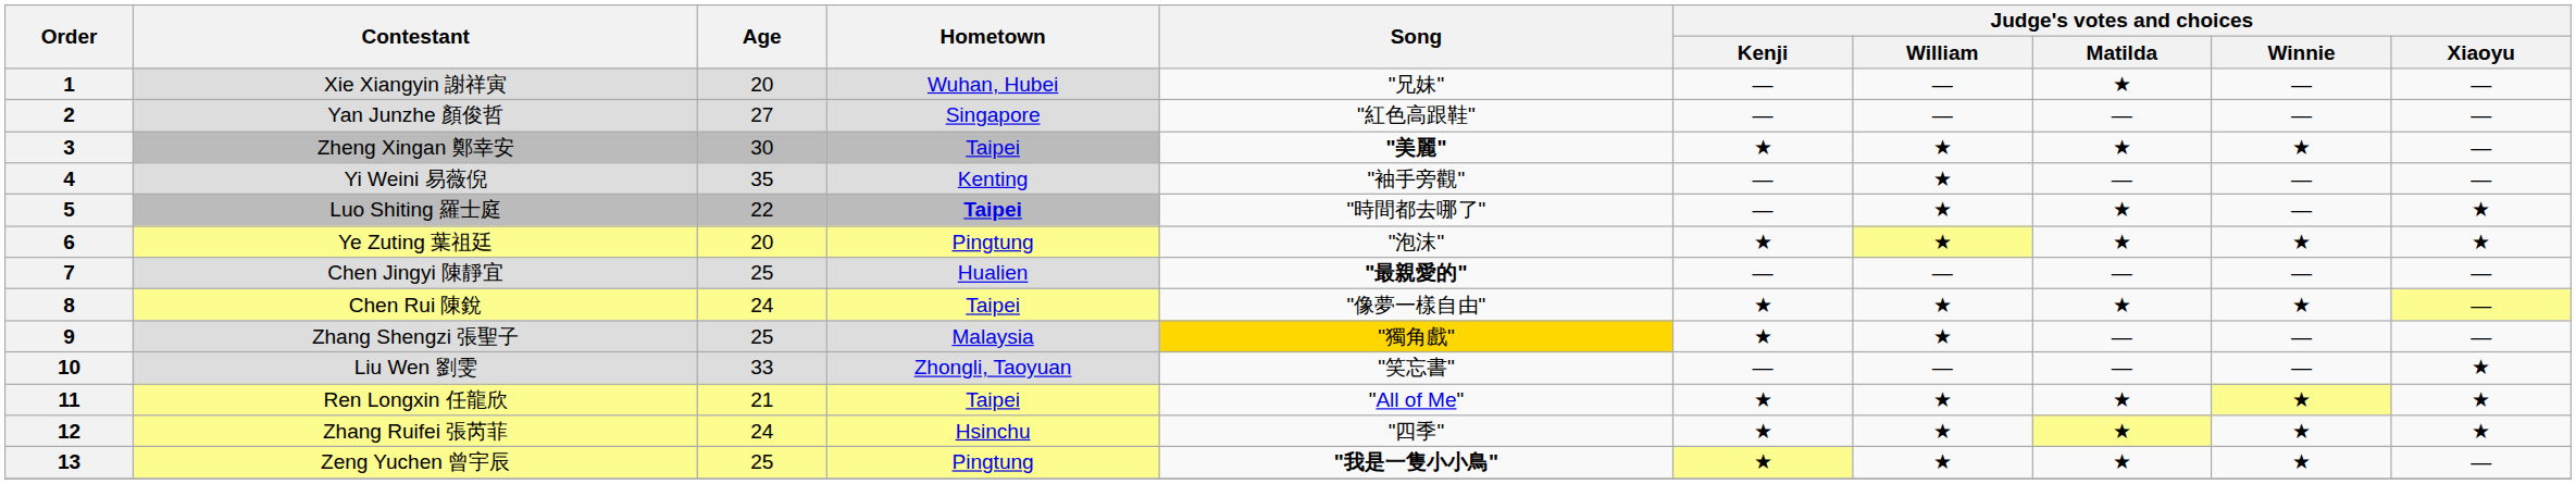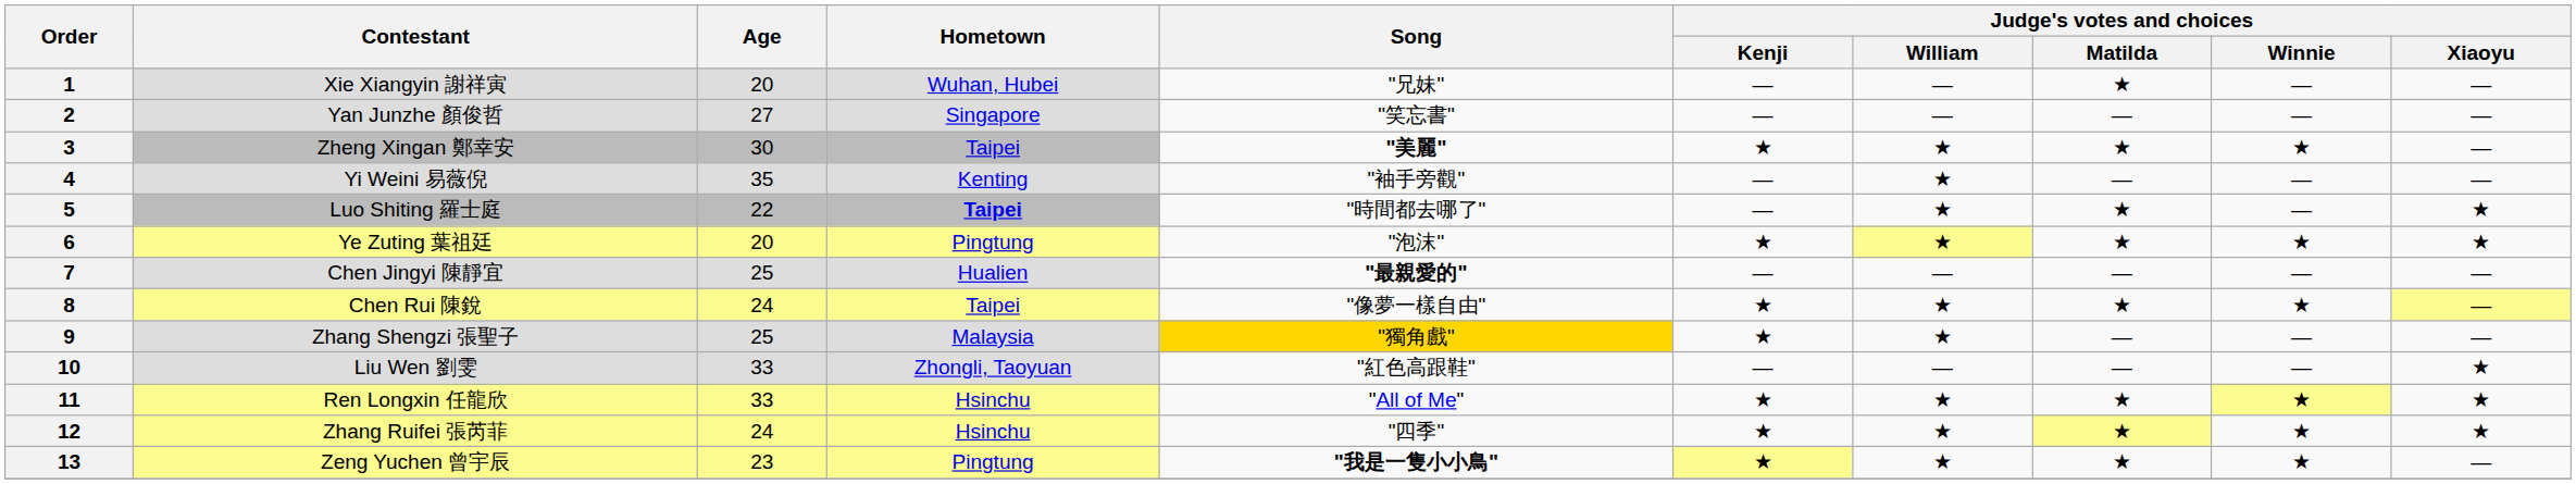2 | Song: "紅色高跟鞋" -> "笑忘書"
10 | Song: "笑忘書" -> "紅色高跟鞋"
11 | Age: 21 -> 33
11 | Hometown: Taipei -> Hsinchu
13 | Age: 25 -> 23
